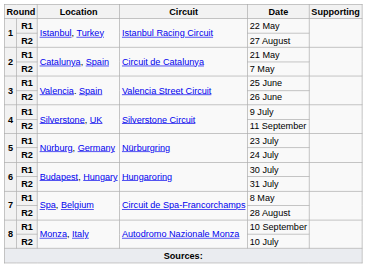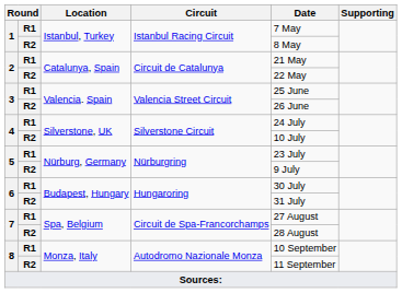1 / R1 | Date: 22 May -> 7 May
1 / R2 | Date: 27 August -> 8 May
2 / R2 | Date: 7 May -> 22 May
4 / R1 | Date: 9 July -> 24 July
4 / R2 | Date: 11 September -> 10 July
5 / R2 | Date: 24 July -> 9 July
7 / R1 | Date: 8 May -> 27 August
8 / R2 | Date: 10 July -> 11 September
